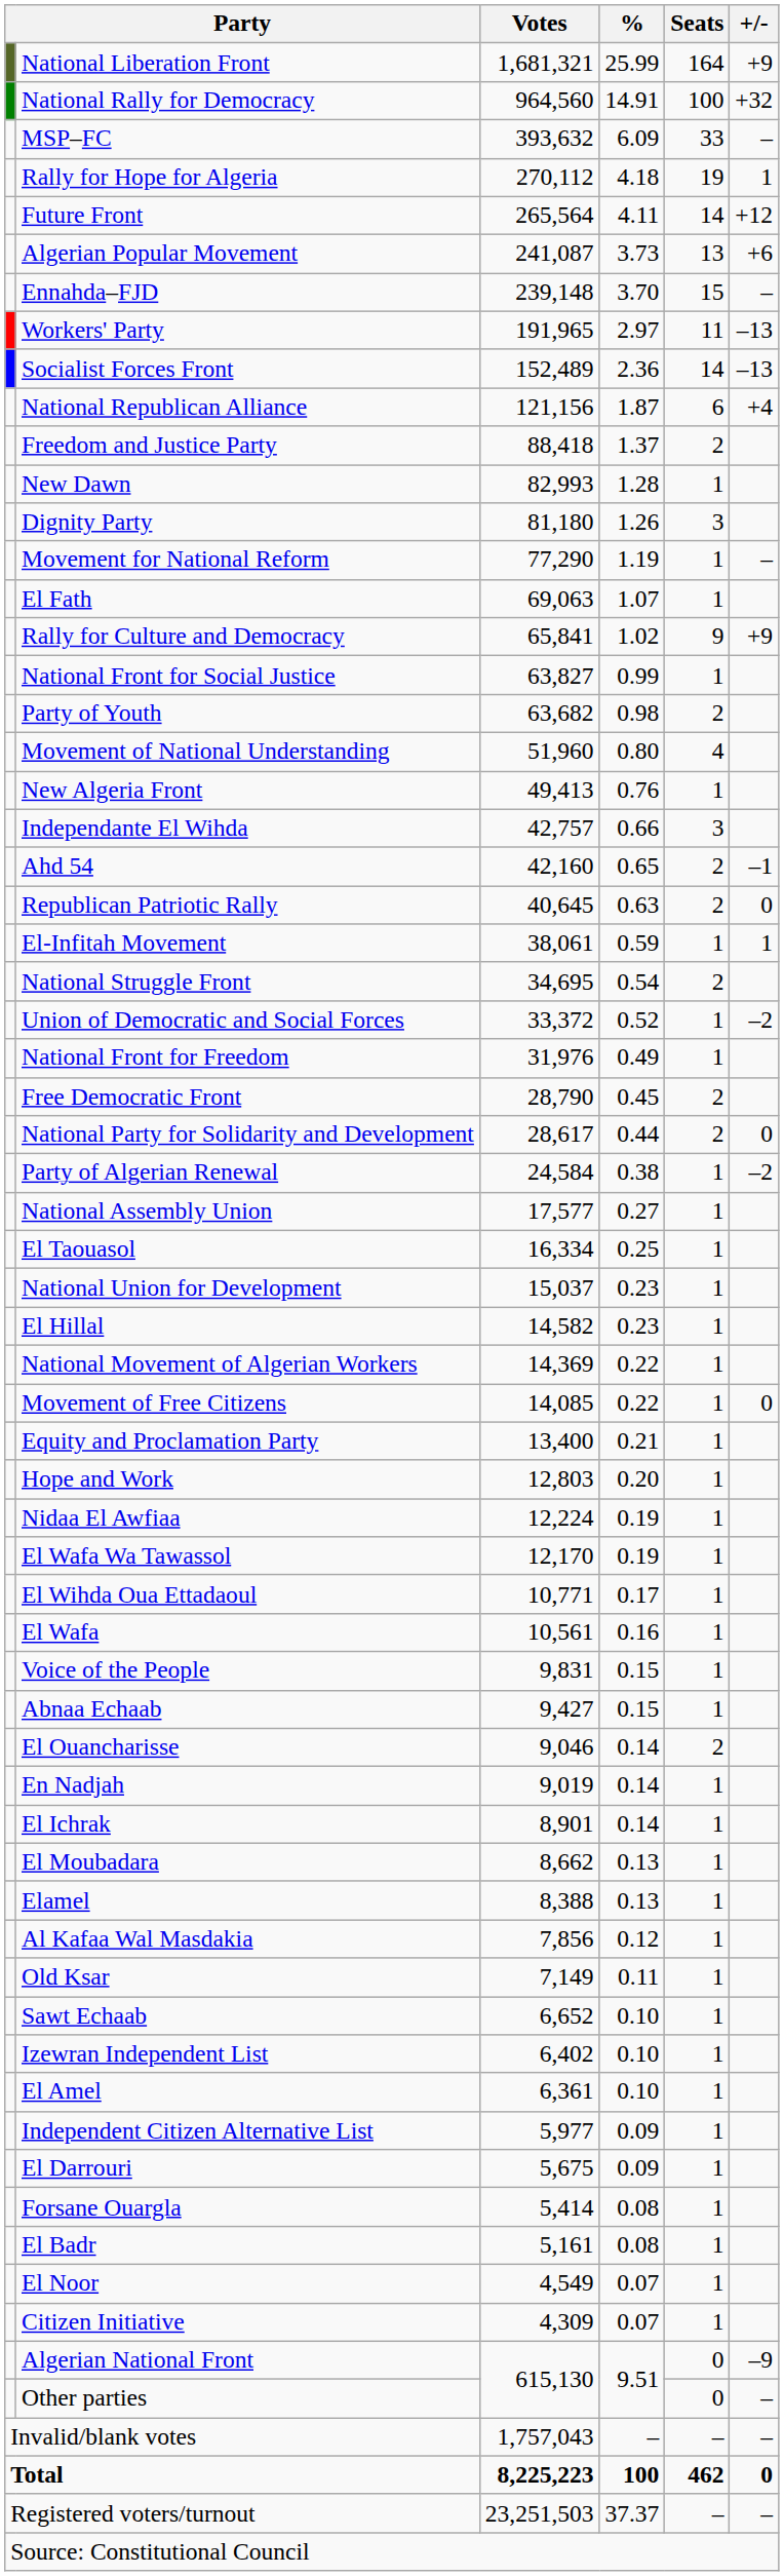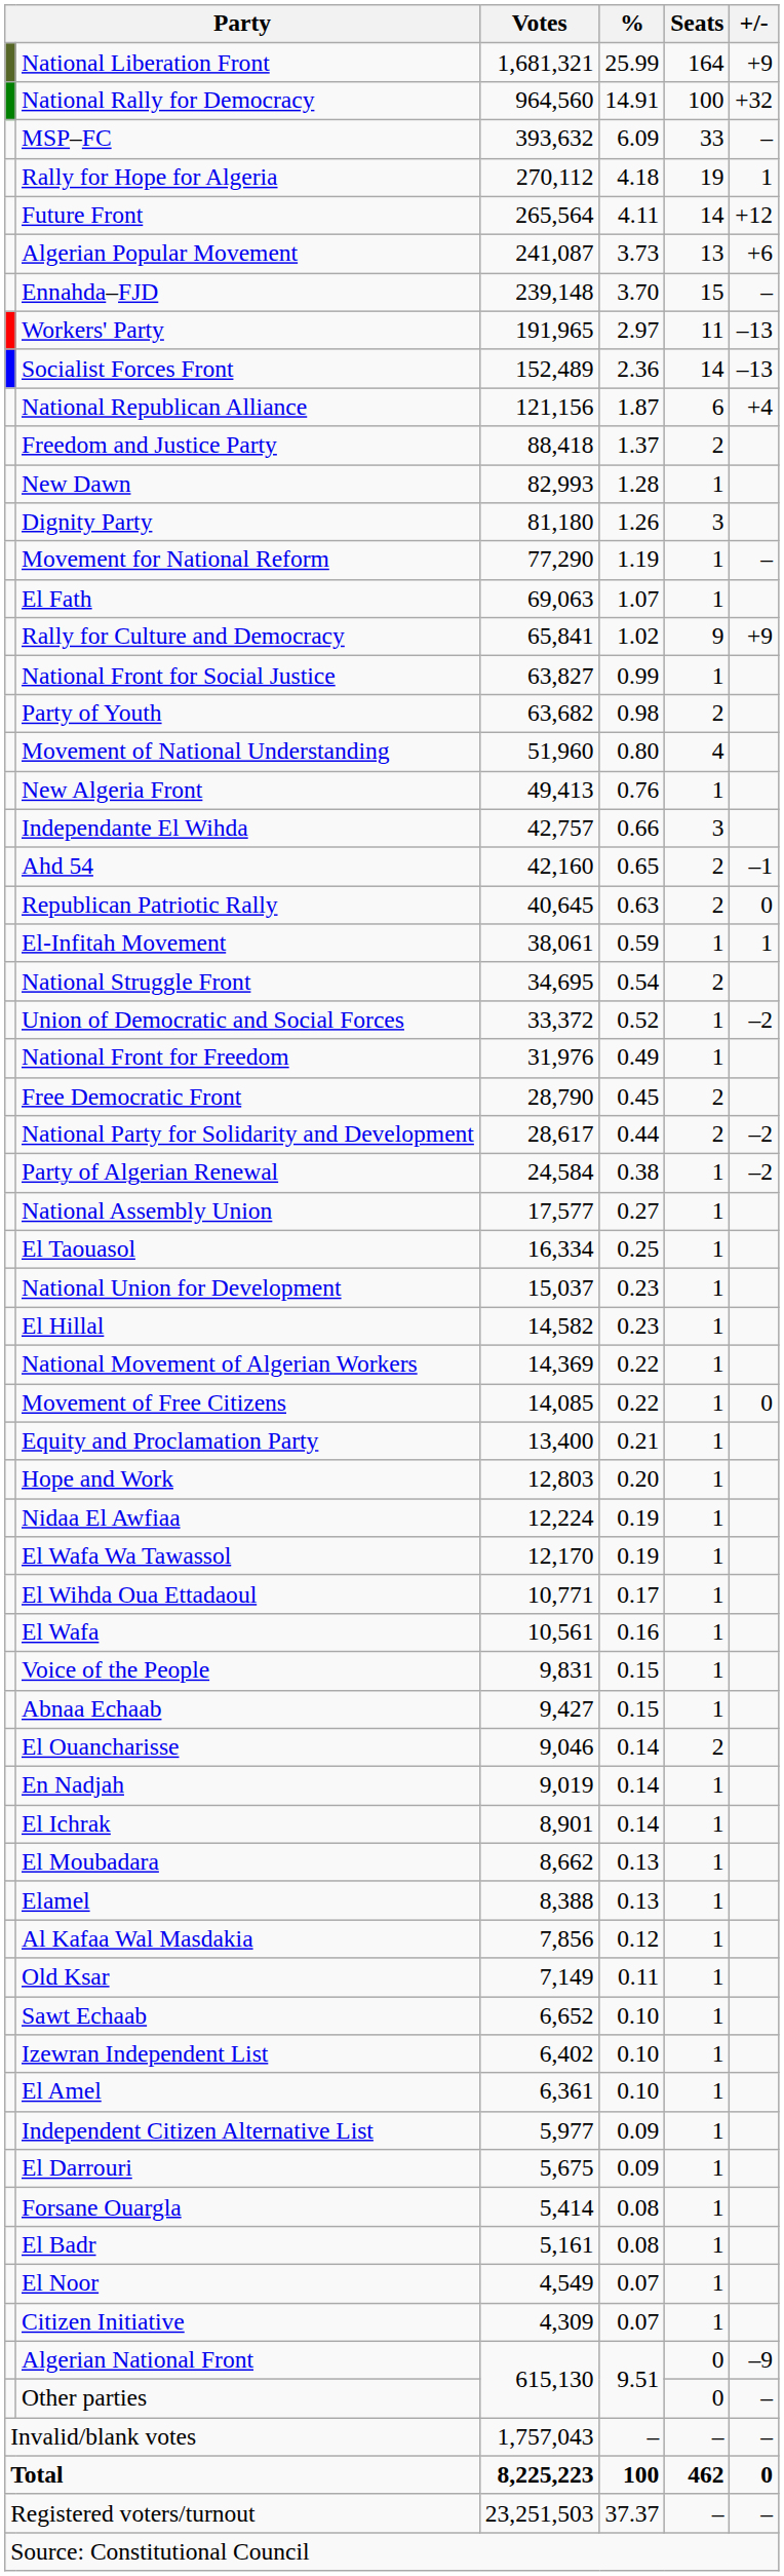National Party for Solidarity and Development | +/-: 0 -> –2
